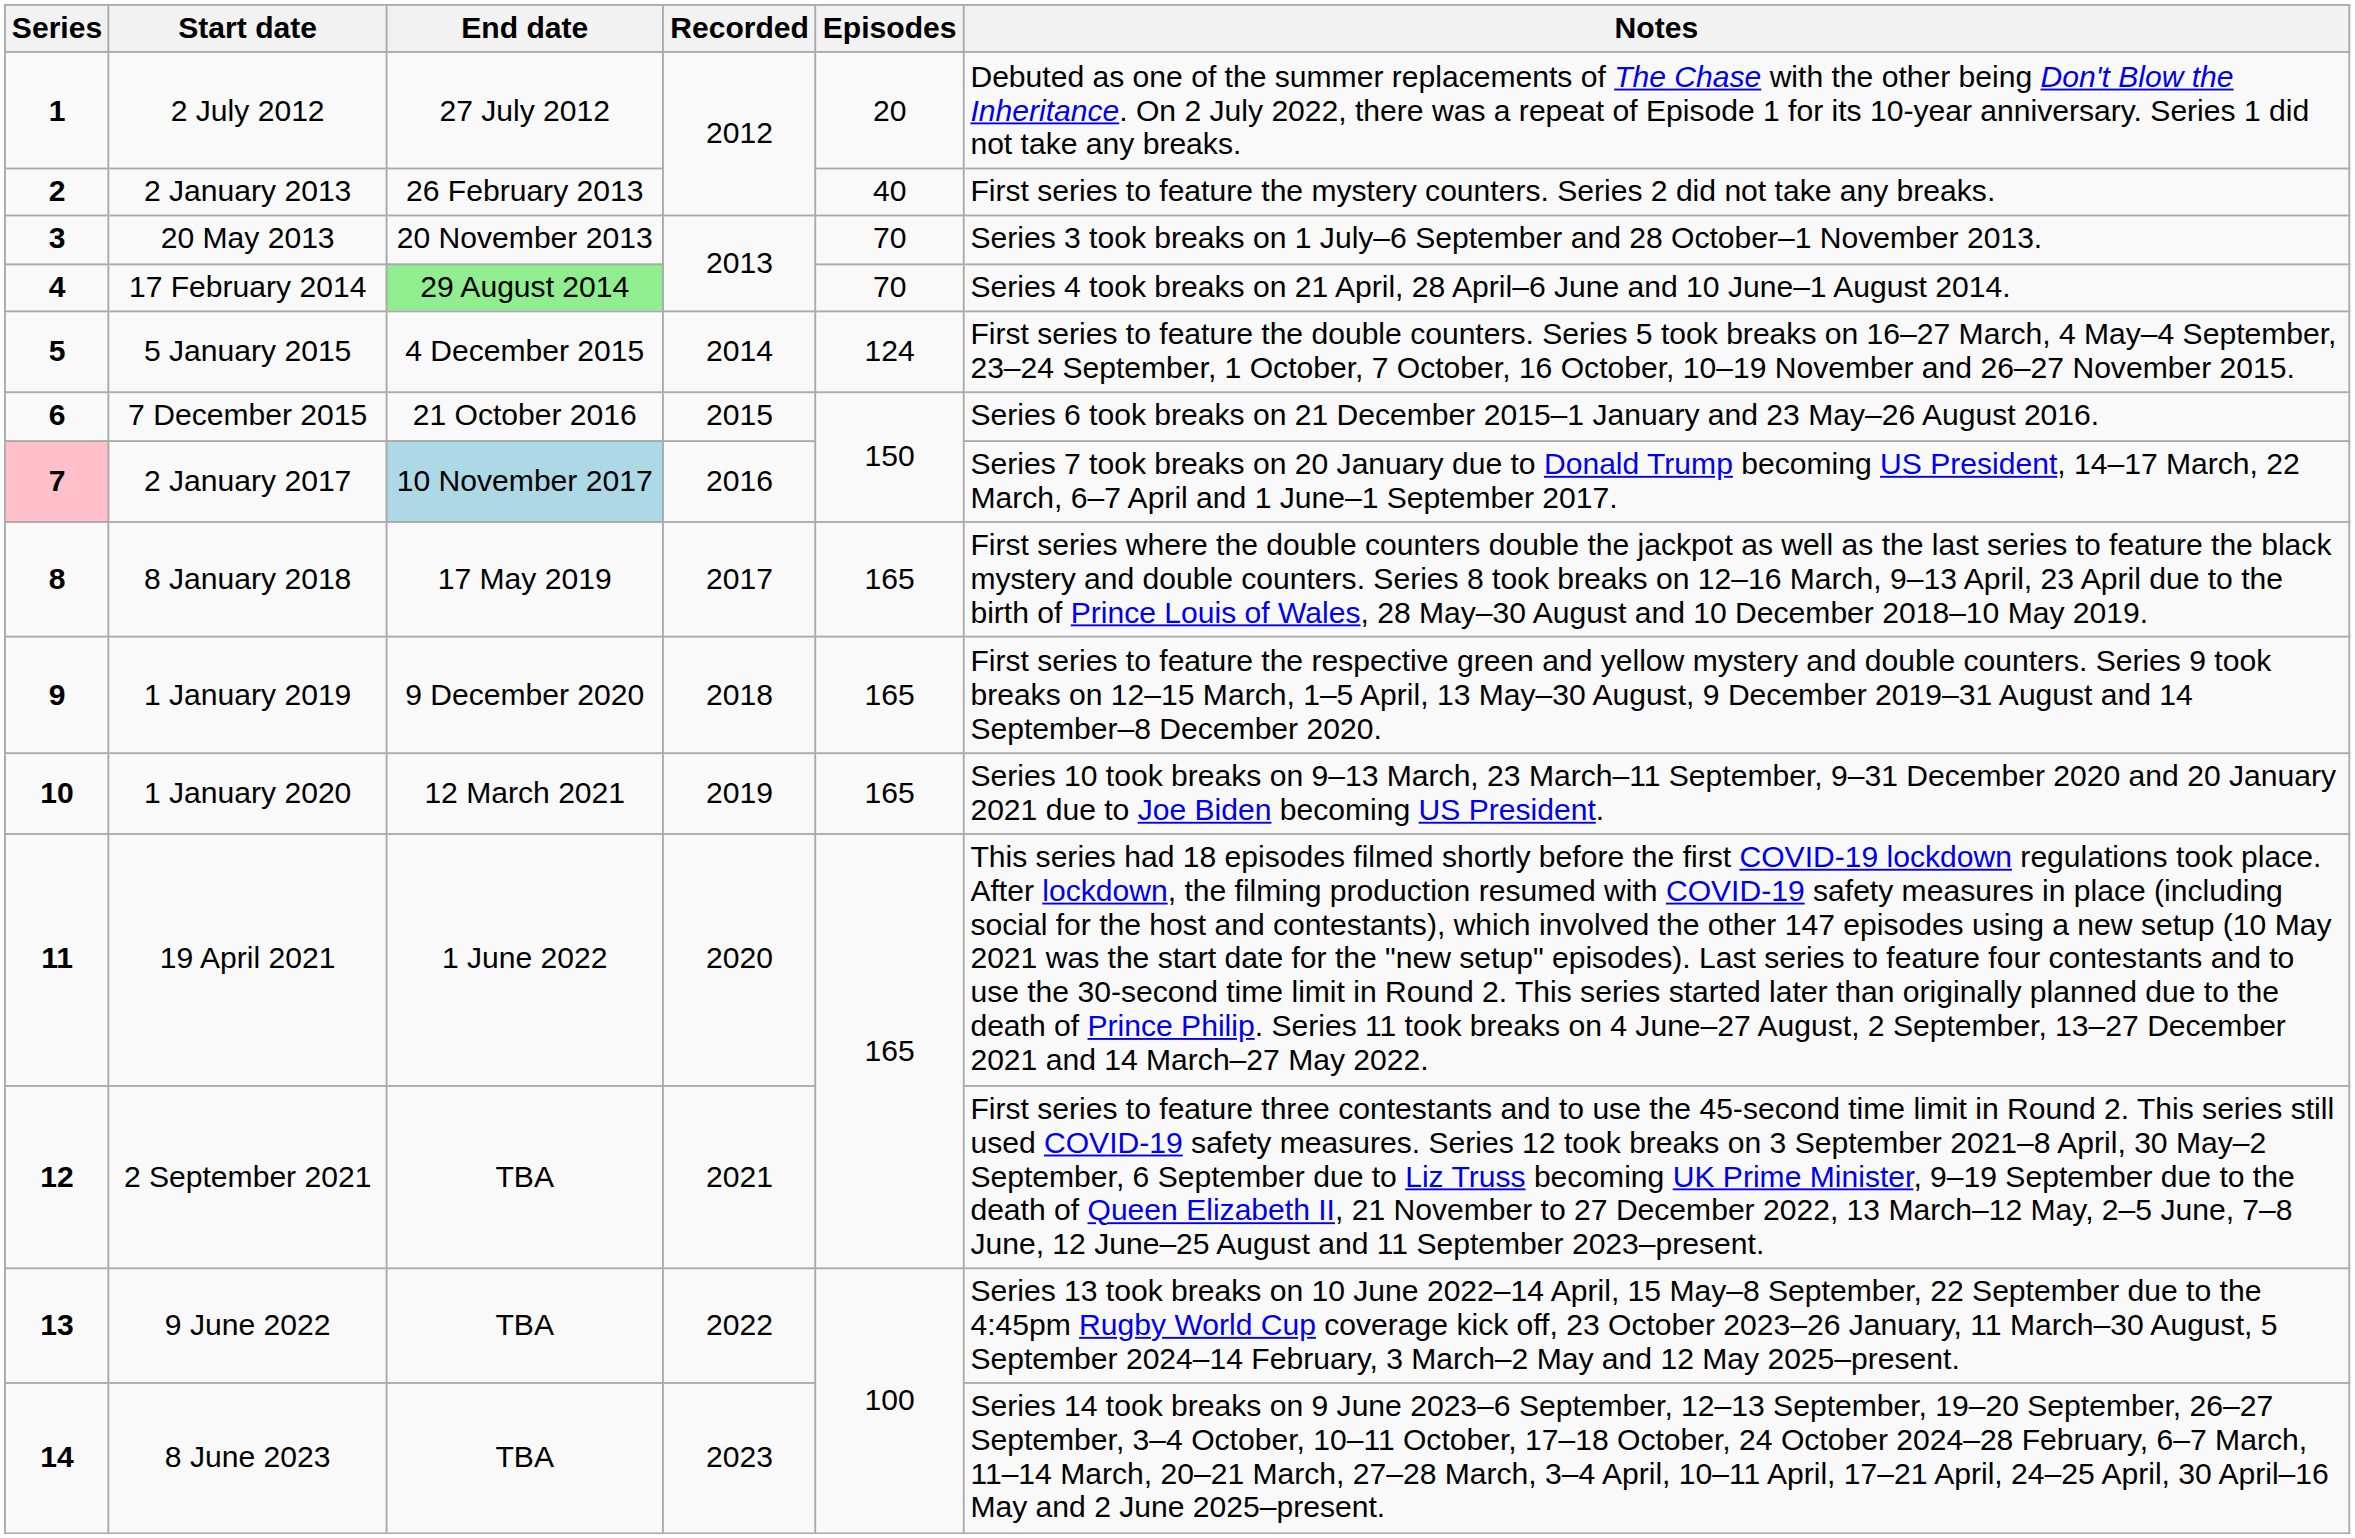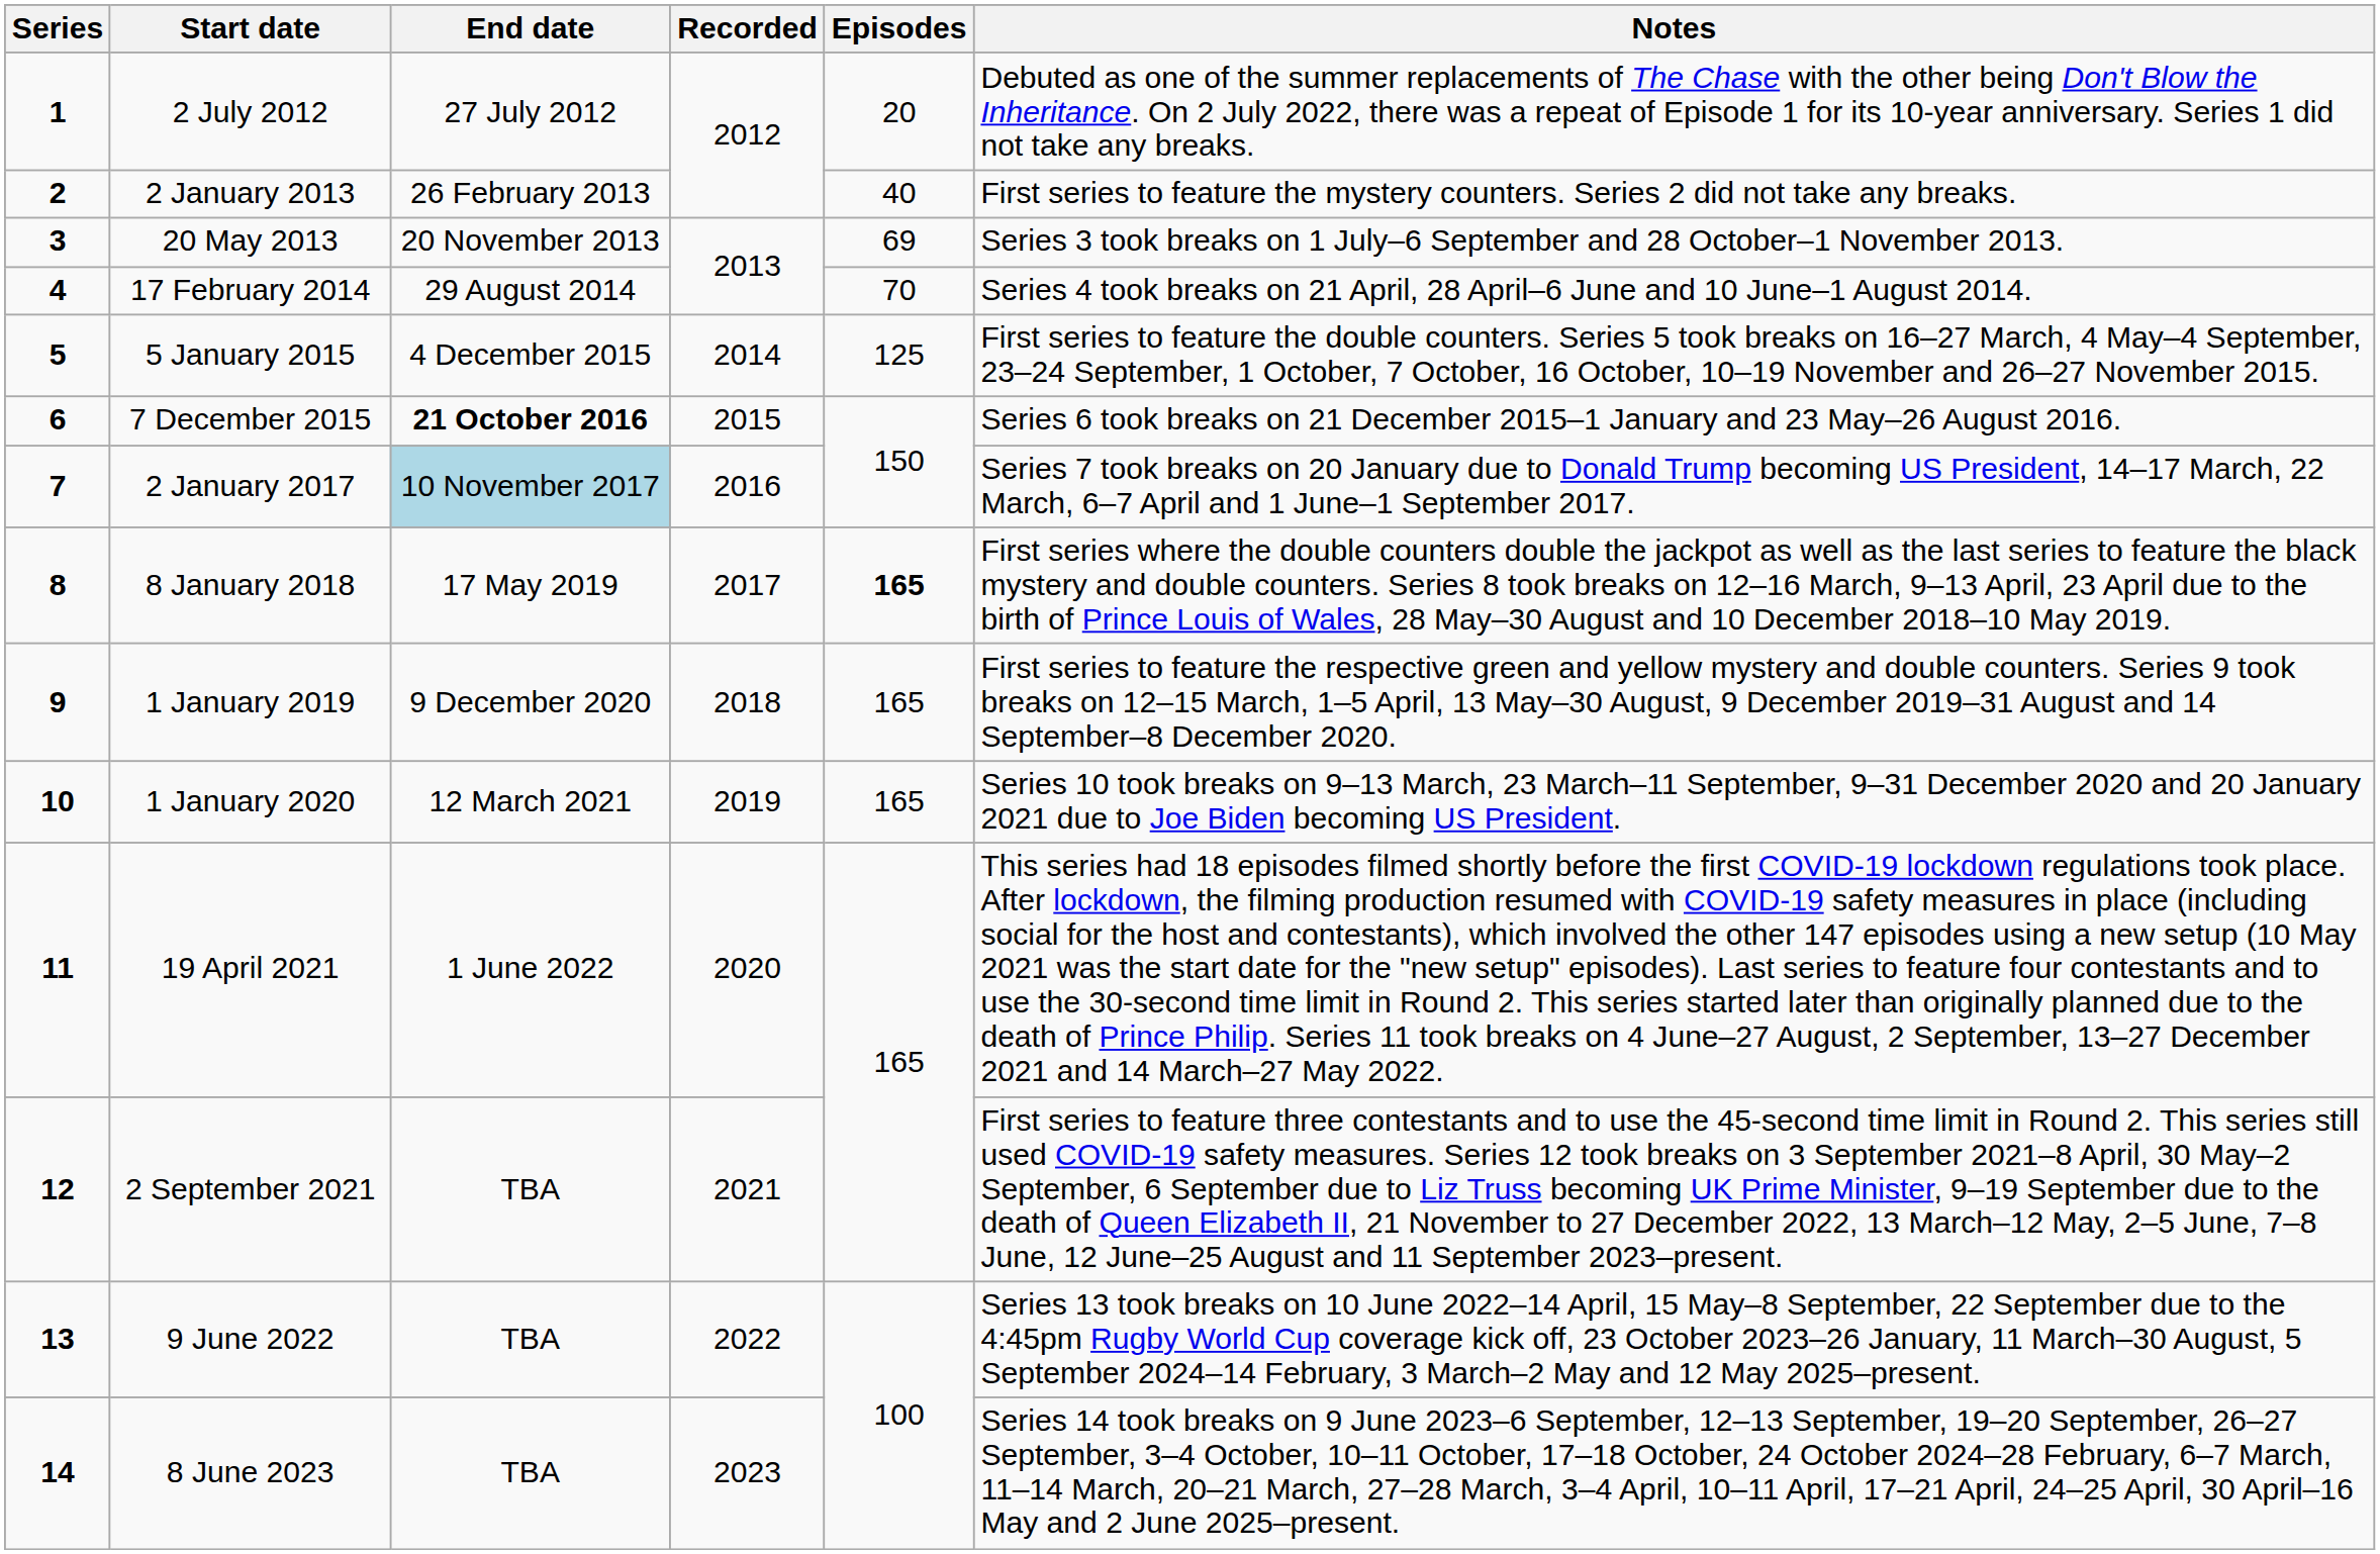20 May 2013 | Episodes: 70 -> 69
17 February 2014 | End date: lightgreen background -> no background
5 January 2015 | Episodes: 124 -> 125
7 December 2015 | End date: normal -> bold
2 January 2017 | Series: pink background -> no background
8 January 2018 | Episodes: normal -> bold
